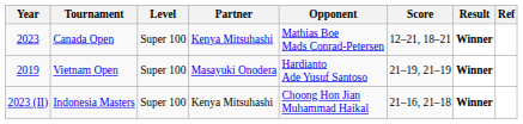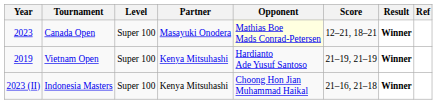Canada Open | Partner: Kenya Mitsuhashi -> Masayuki Onodera
Canada Open | Opponent: no background -> lightyellow background
Vietnam Open | Partner: Masayuki Onodera -> Kenya Mitsuhashi
